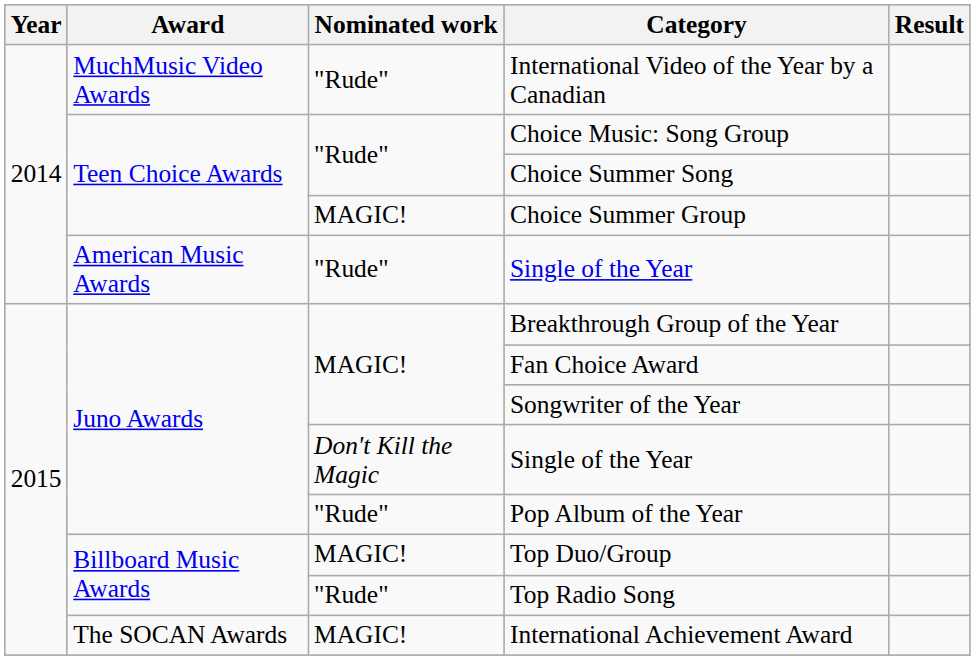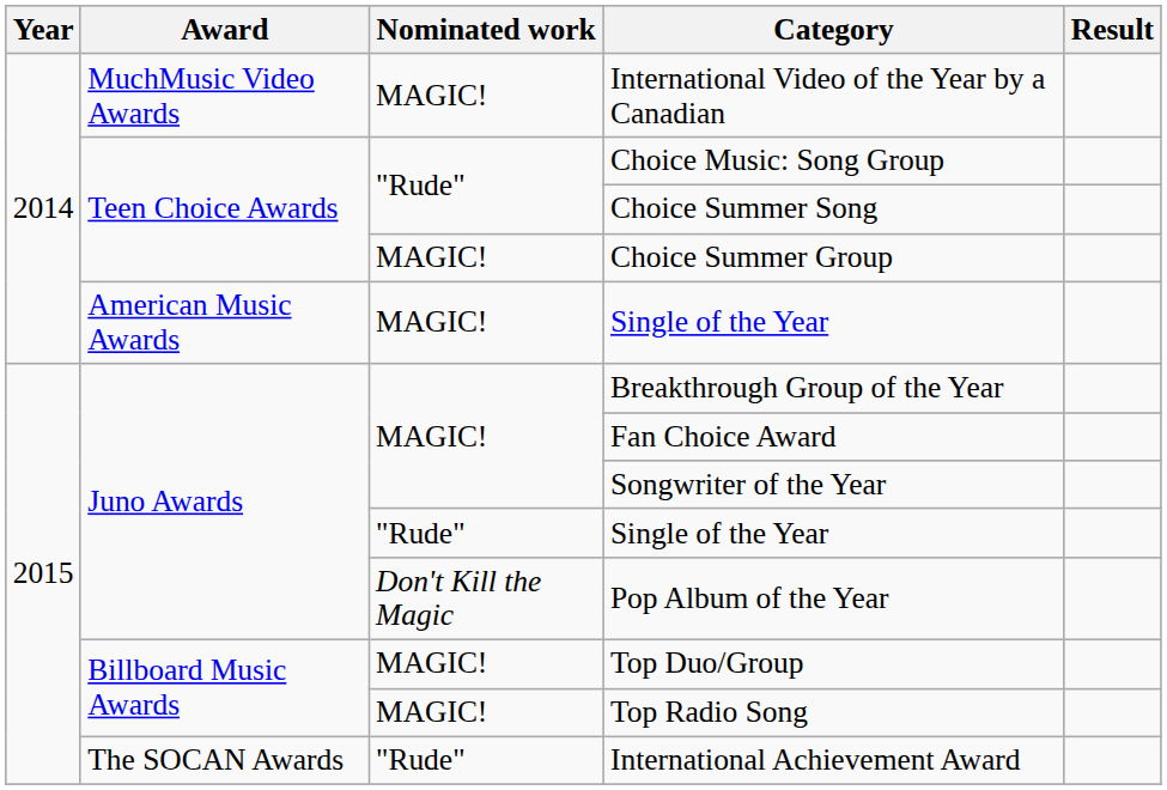International Video of the Year by a Canadian | Nominated work: "Rude" -> MAGIC!
American Music Awards / Single of the Year | Nominated work: "Rude" -> MAGIC!
Juno Awards / Single of the Year | Nominated work: Don't Kill the Magic -> "Rude"
Pop Album of the Year | Nominated work: "Rude" -> Don't Kill the Magic
Top Radio Song | Nominated work: "Rude" -> MAGIC!
International Achievement Award | Nominated work: MAGIC! -> "Rude"
